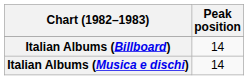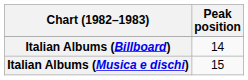Italian Albums (Musica e dischi) | Peak position: 14 -> 15
